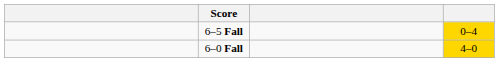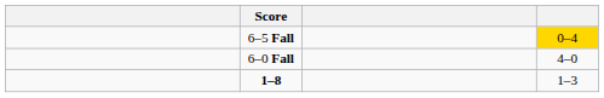6–0 Fall | column 4: gold background -> no background
+ row: 1–8 | 1–3
